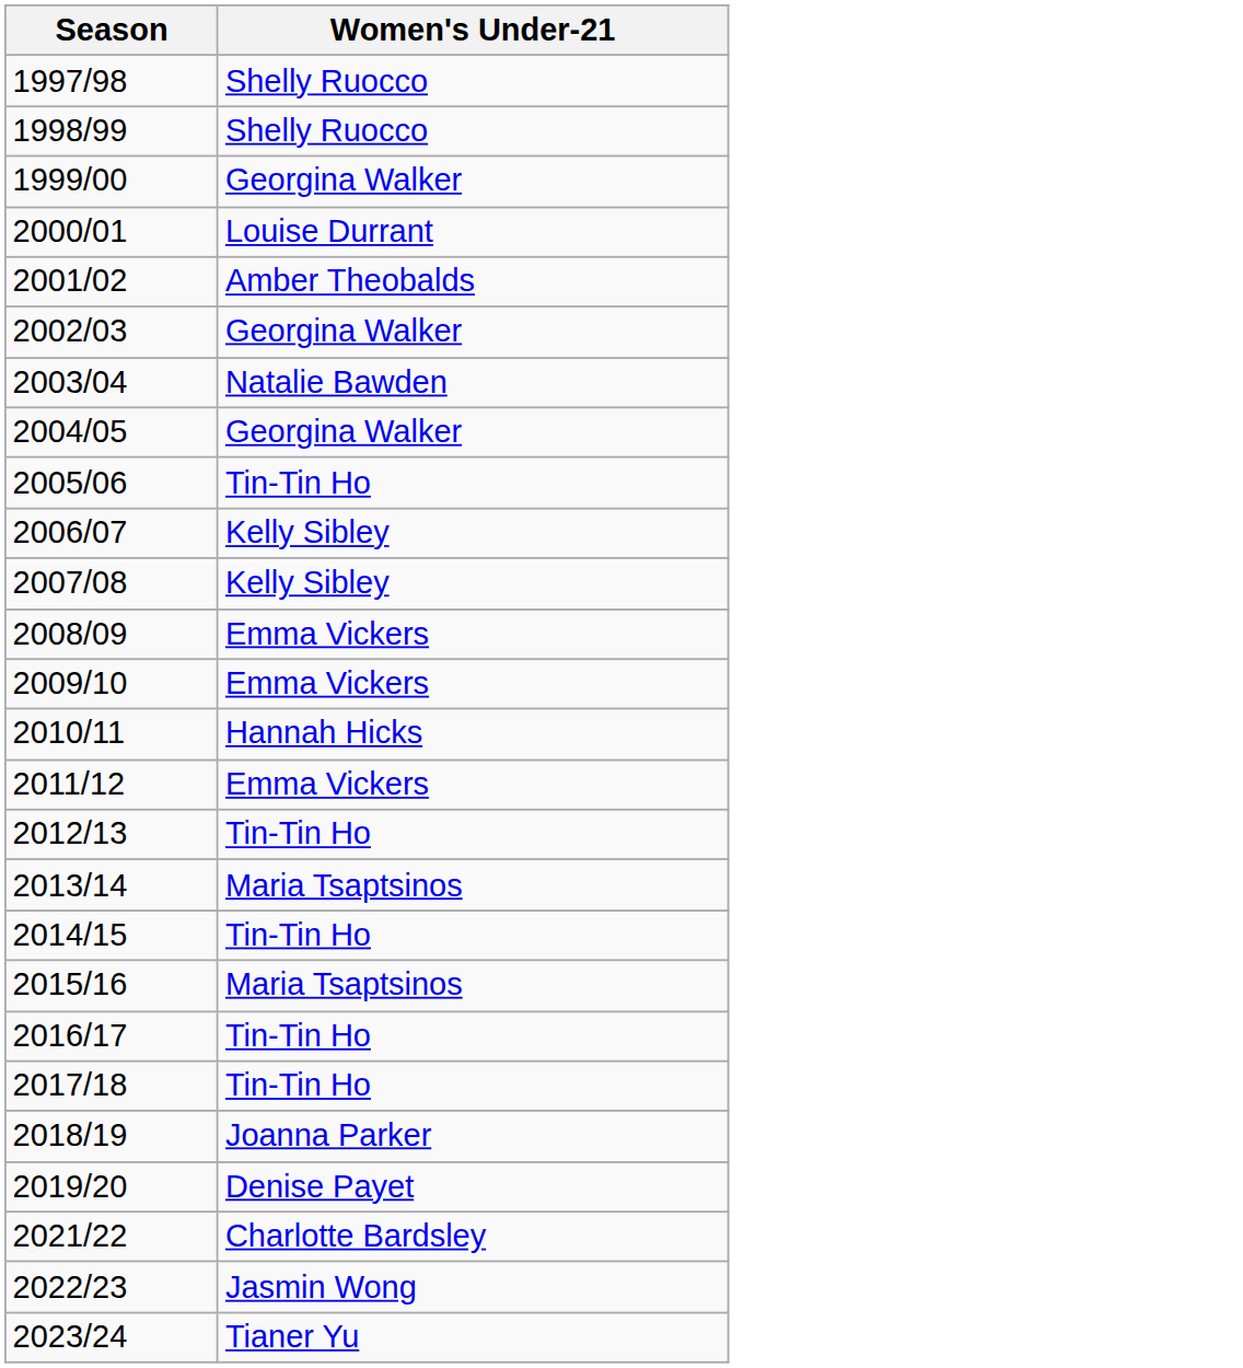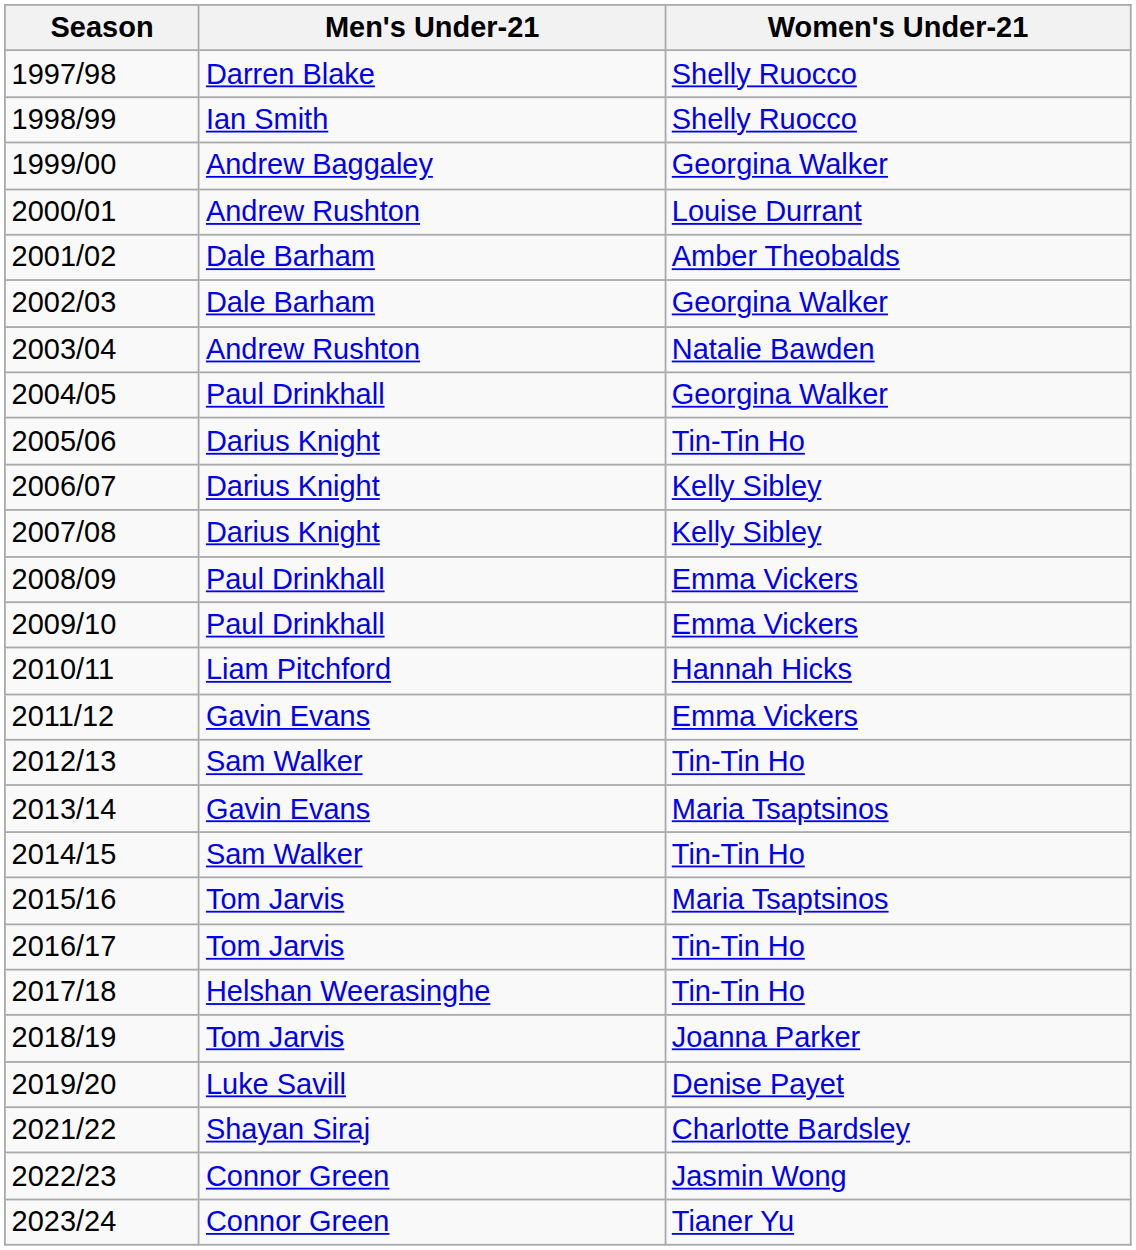+ column: Men's Under-21 | Darren Blake | Ian Smith | Andrew Baggaley | Andrew Rushton | Dale Barham | Dale Barham | Andrew Rushton | Paul Drinkhall | Darius Knight | Darius Knight | Darius Knight | Paul Drinkhall | Paul Drinkhall | Liam Pitchford | Gavin Evans | Sam Walker | Gavin Evans | Sam Walker | Tom Jarvis | Tom Jarvis | Helshan Weerasinghe | Tom Jarvis | Luke Savill | Shayan Siraj | Connor Green | Connor Green
